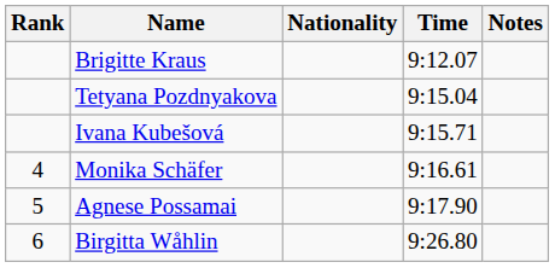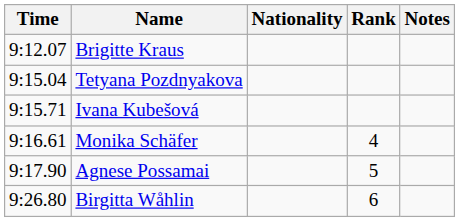columns swapped: Rank <-> Time
